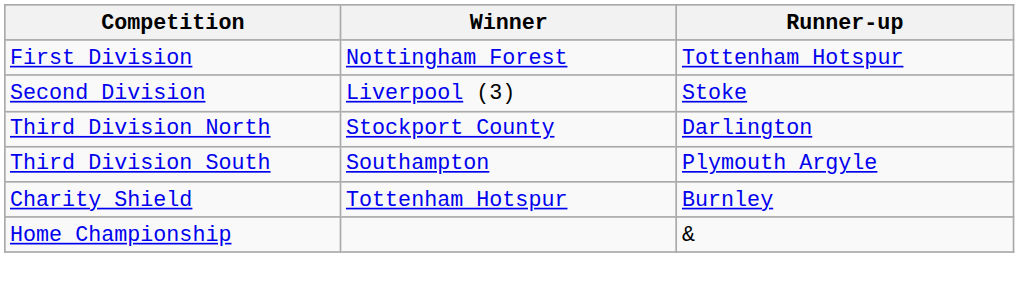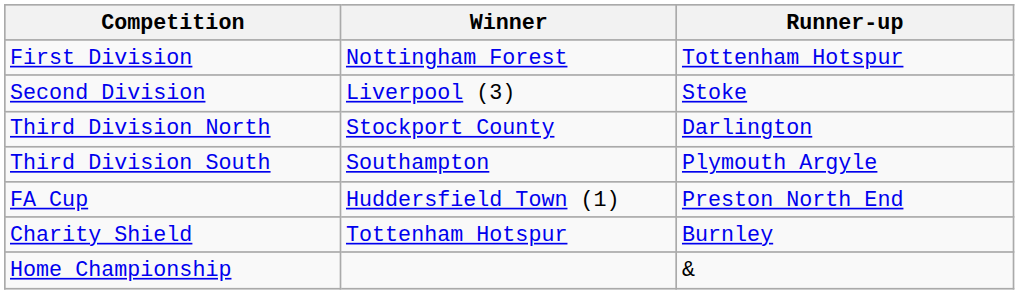+ row: FA Cup | Huddersfield Town (1) | Preston North End
